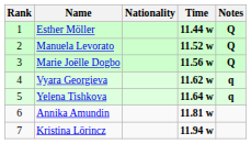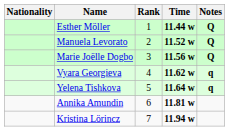columns swapped: Rank <-> Nationality
